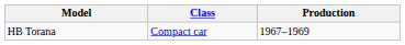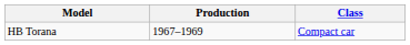columns swapped: Class <-> Production
